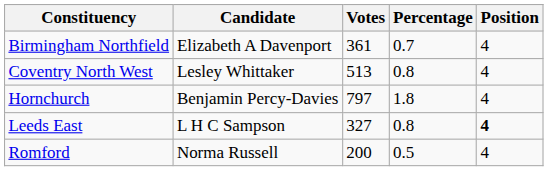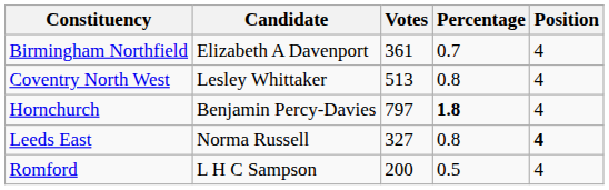Hornchurch | Percentage: normal -> bold
Leeds East | Candidate: L H C Sampson -> Norma Russell
Romford | Candidate: Norma Russell -> L H C Sampson
